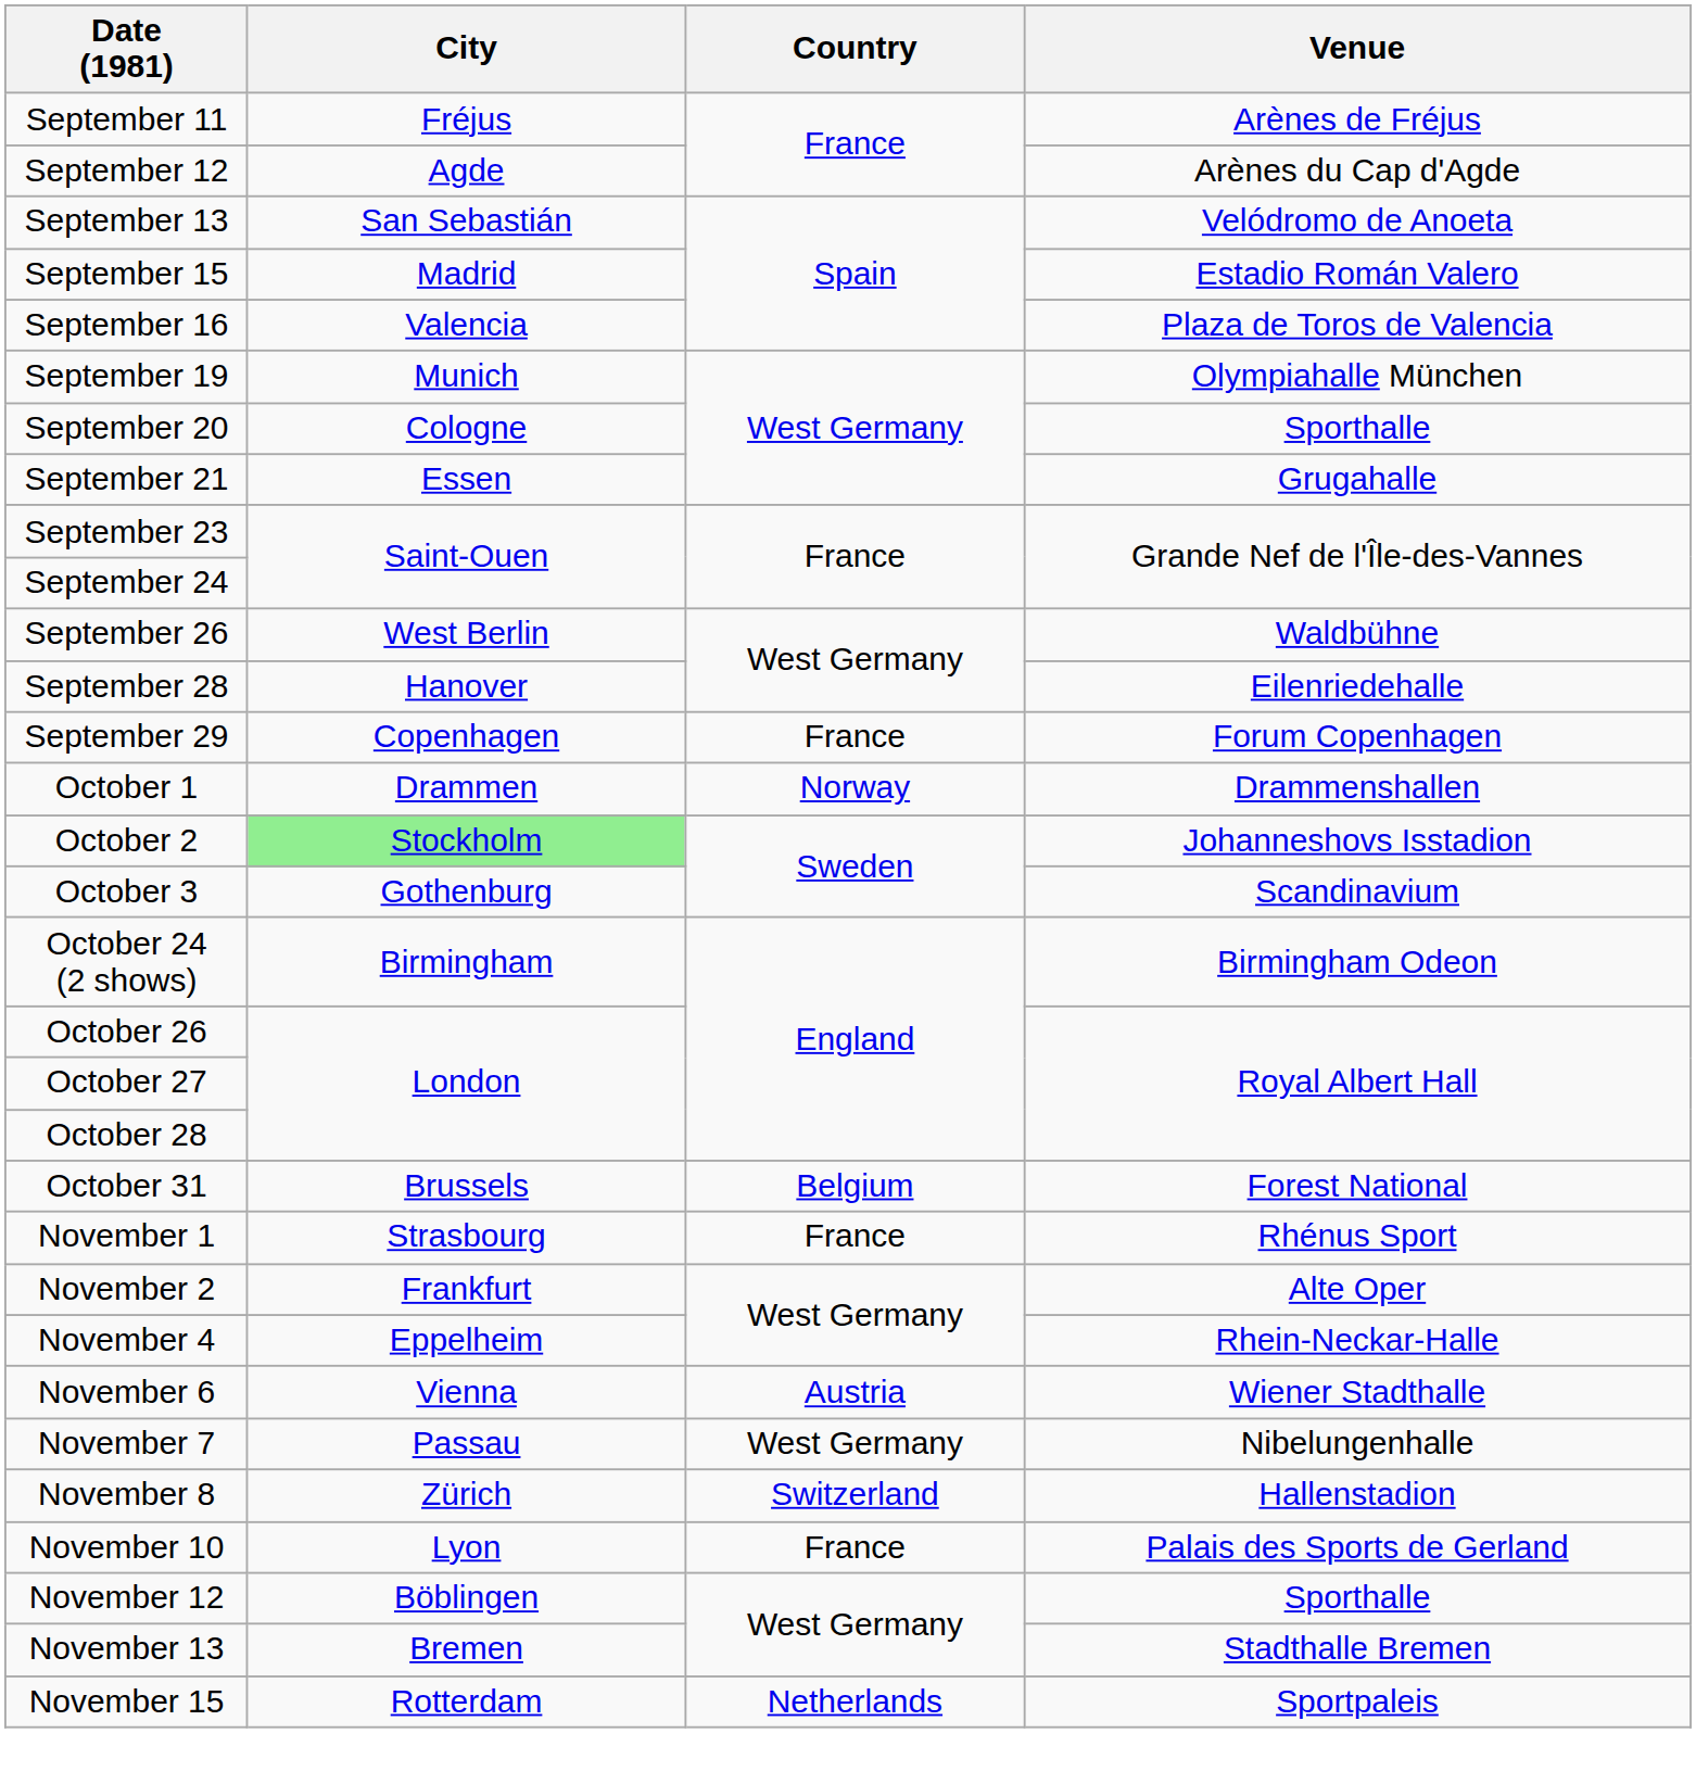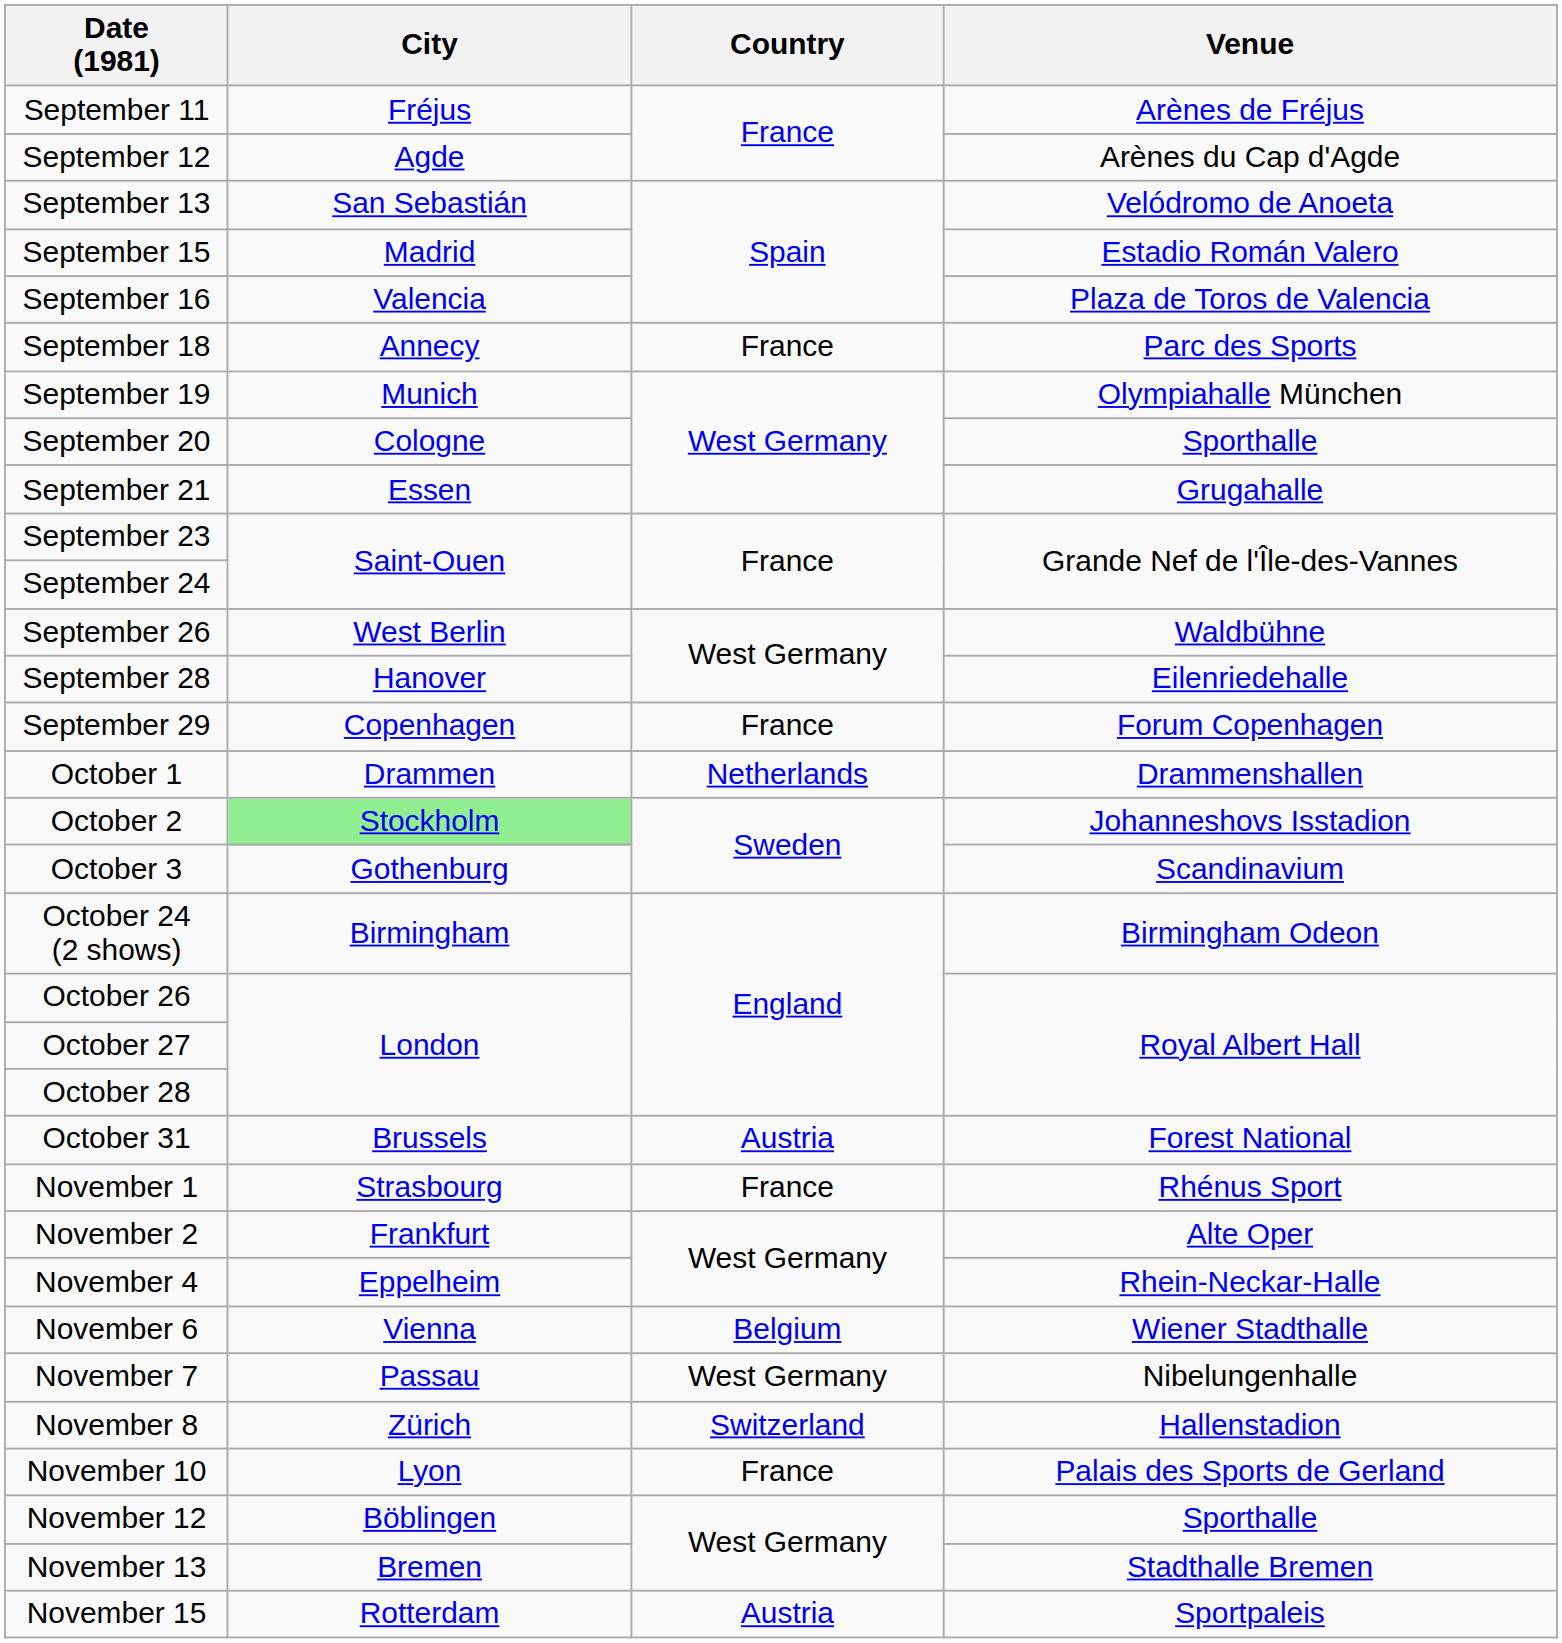+ row: September 18 | Annecy | France | Parc des Sports
October 1 | Country: Norway -> Netherlands
October 31 | Country: Belgium -> Austria
November 6 | Country: Austria -> Belgium
November 15 | Country: Netherlands -> Austria
